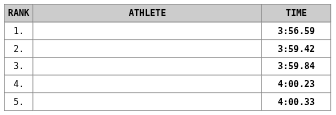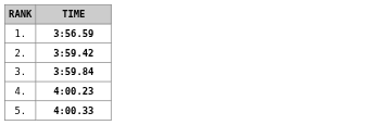- column: ATHLETE
